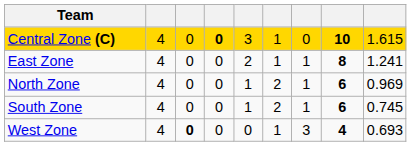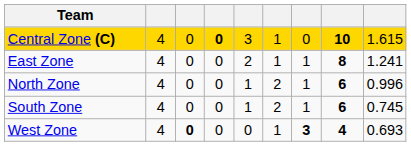North Zone | column 9: 0.969 -> 0.996
West Zone | column 7: normal -> bold
